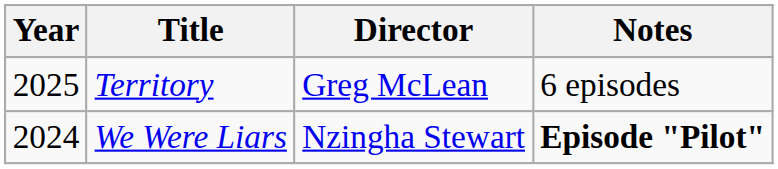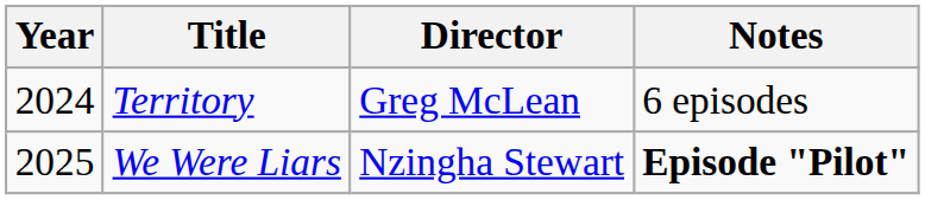Territory | Year: 2025 -> 2024
We Were Liars | Year: 2024 -> 2025
